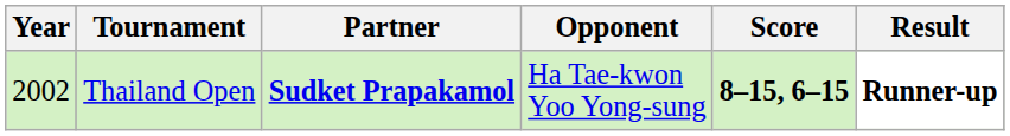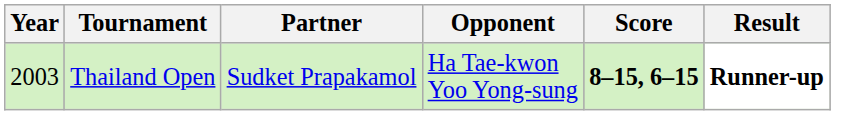Thailand Open | Year: 2002 -> 2003
Thailand Open | Partner: bold -> normal
